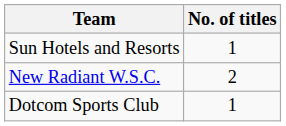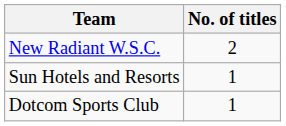rows swapped: New Radiant W.S.C. <-> Sun Hotels and Resorts
